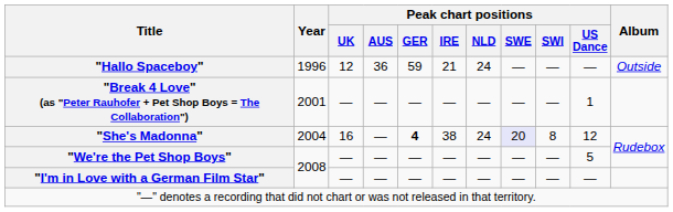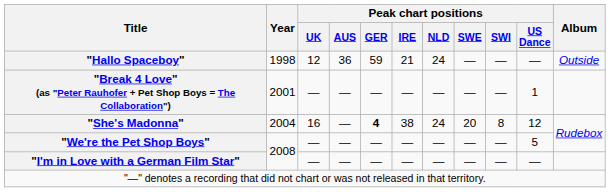"Hallo Spaceboy" | Year: 1996 -> 1998
"She's Madonna" | Peak chart positions / SWE: lavender background -> no background
